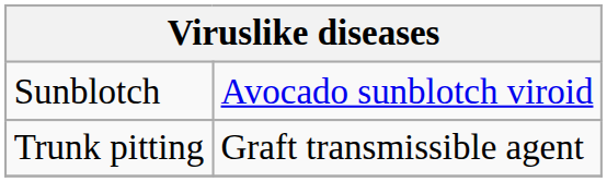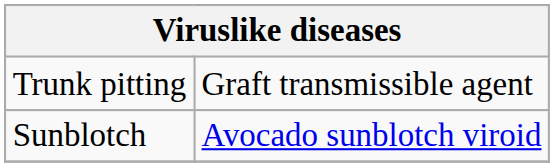rows swapped: Sunblotch <-> Trunk pitting
